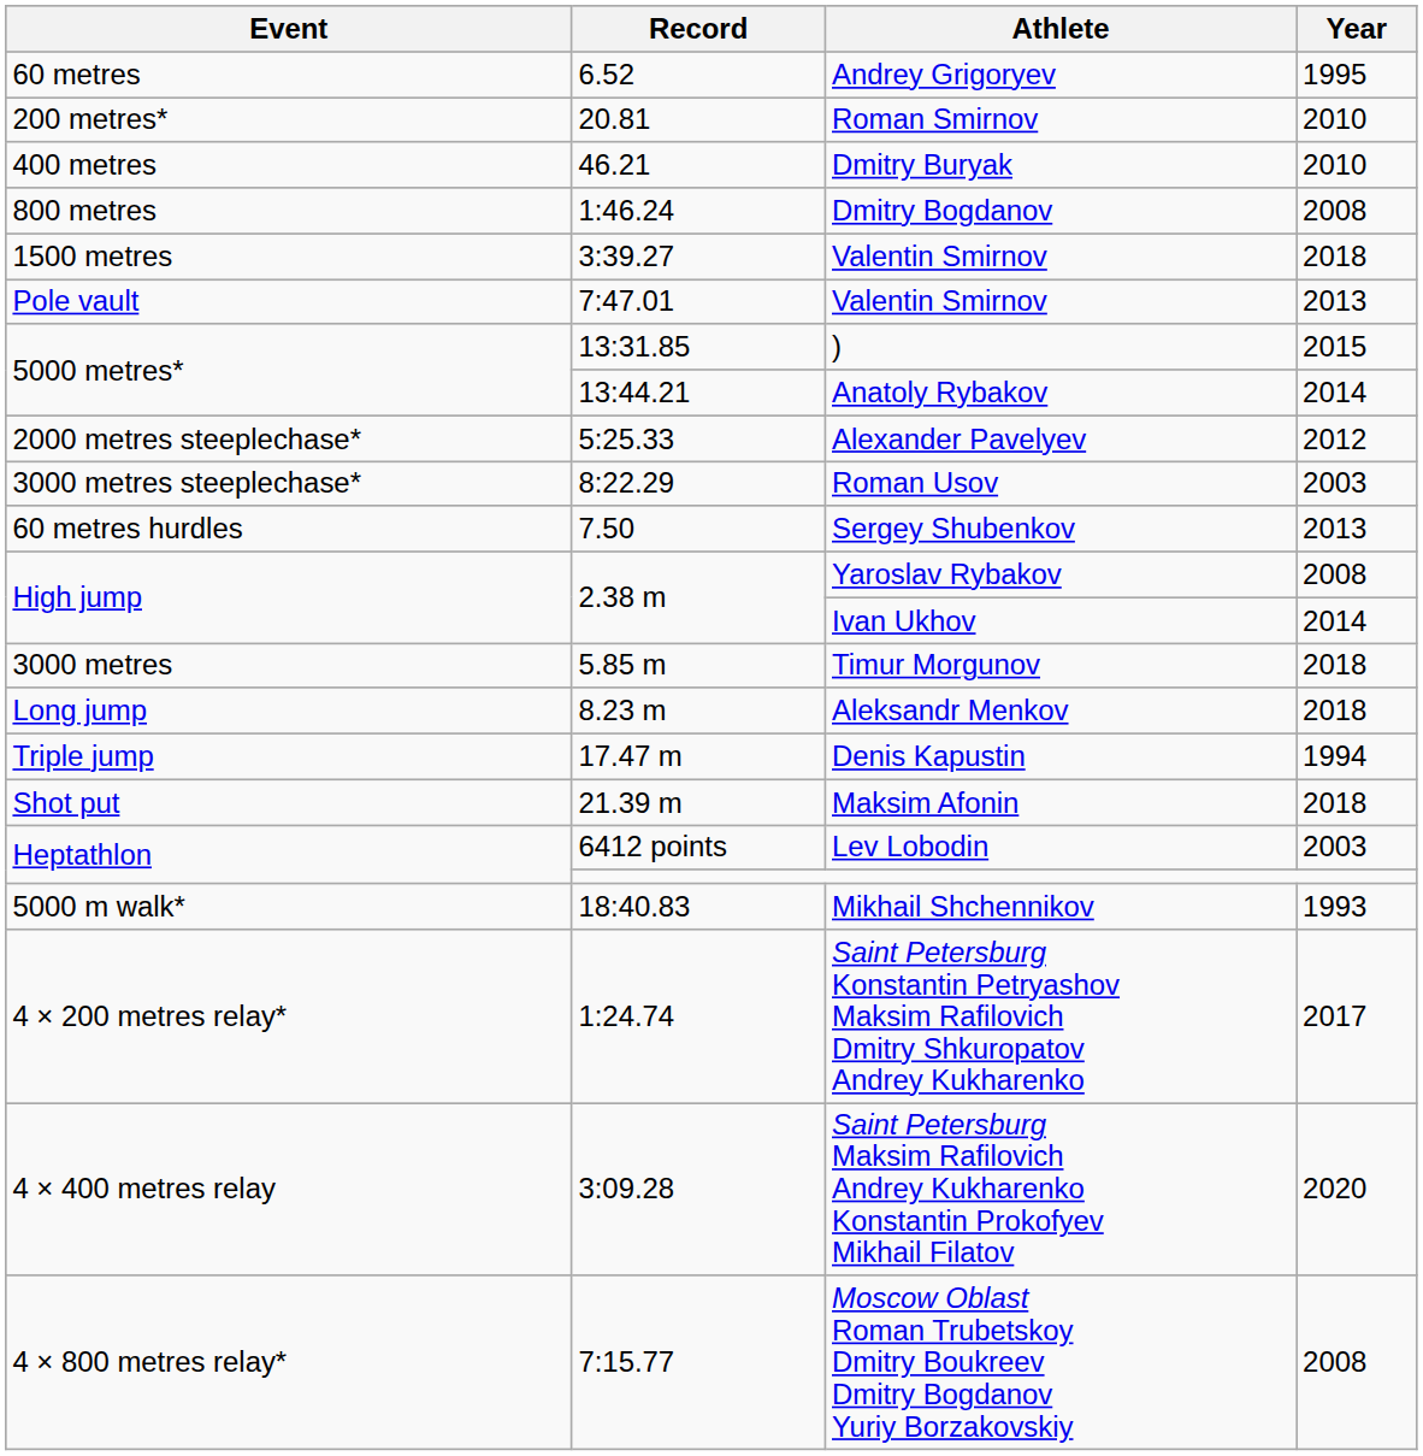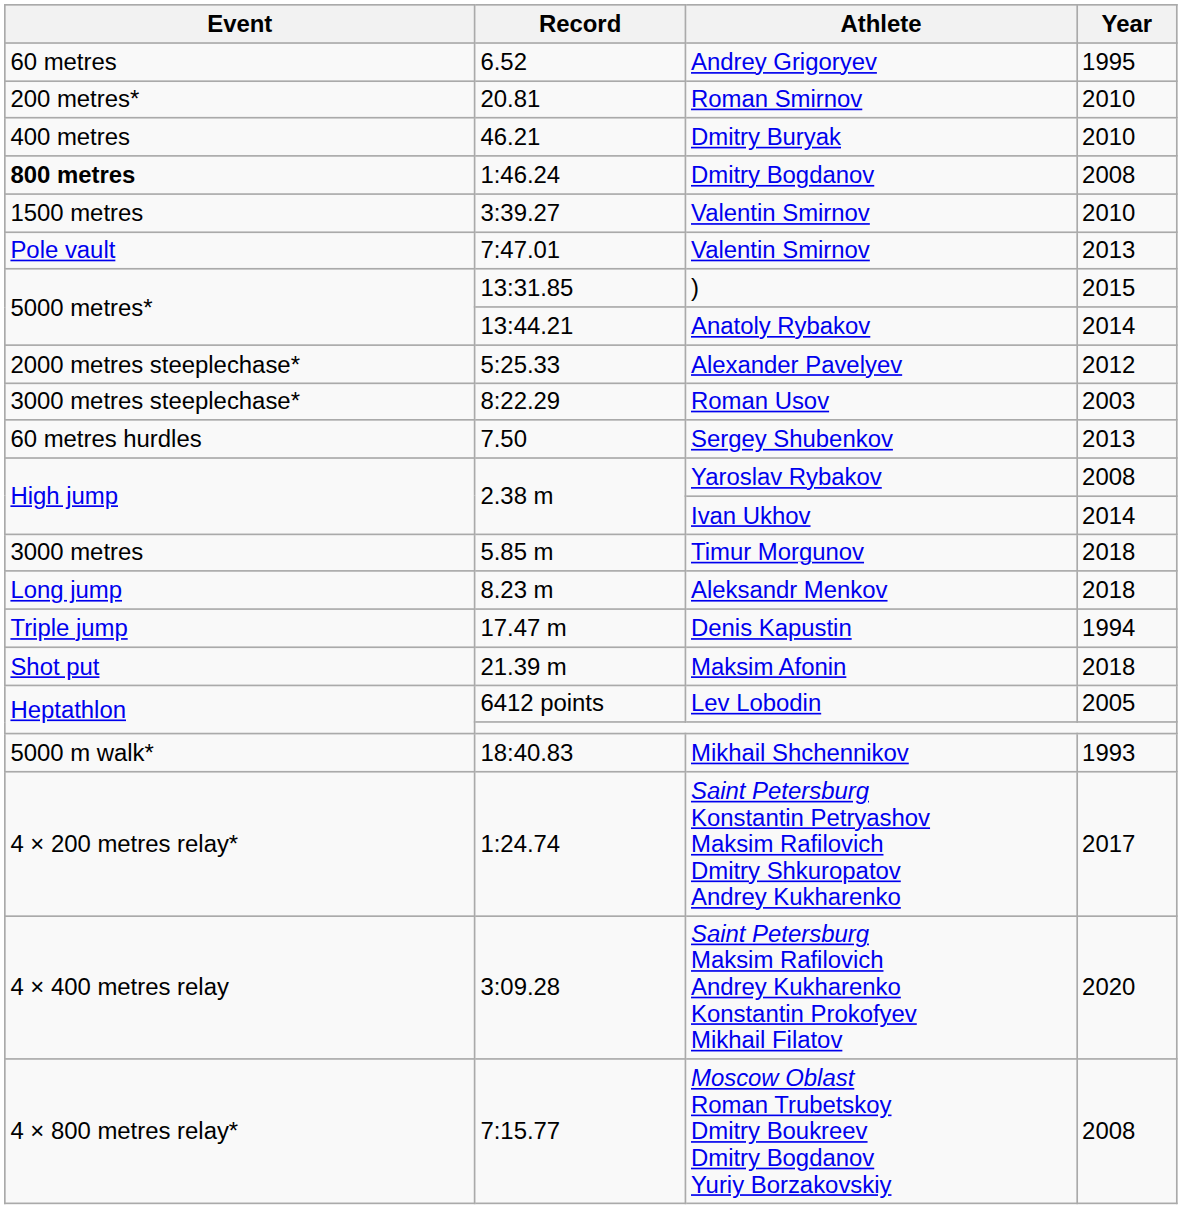Dmitry Bogdanov | Event: normal -> bold
3:39.27 / Valentin Smirnov | Year: 2018 -> 2010
Lev Lobodin | Year: 2003 -> 2005
